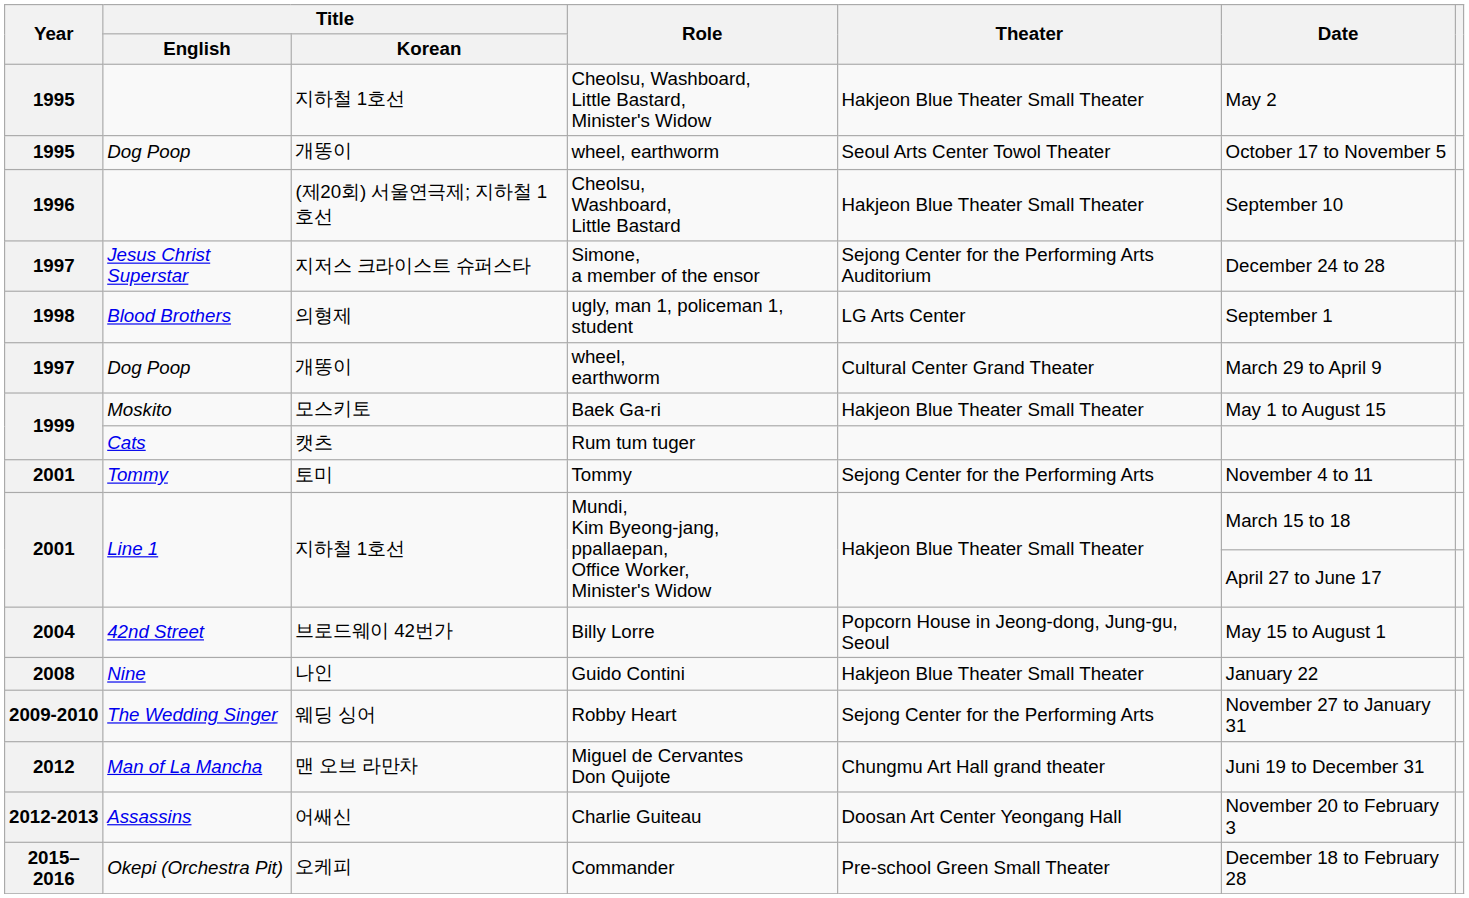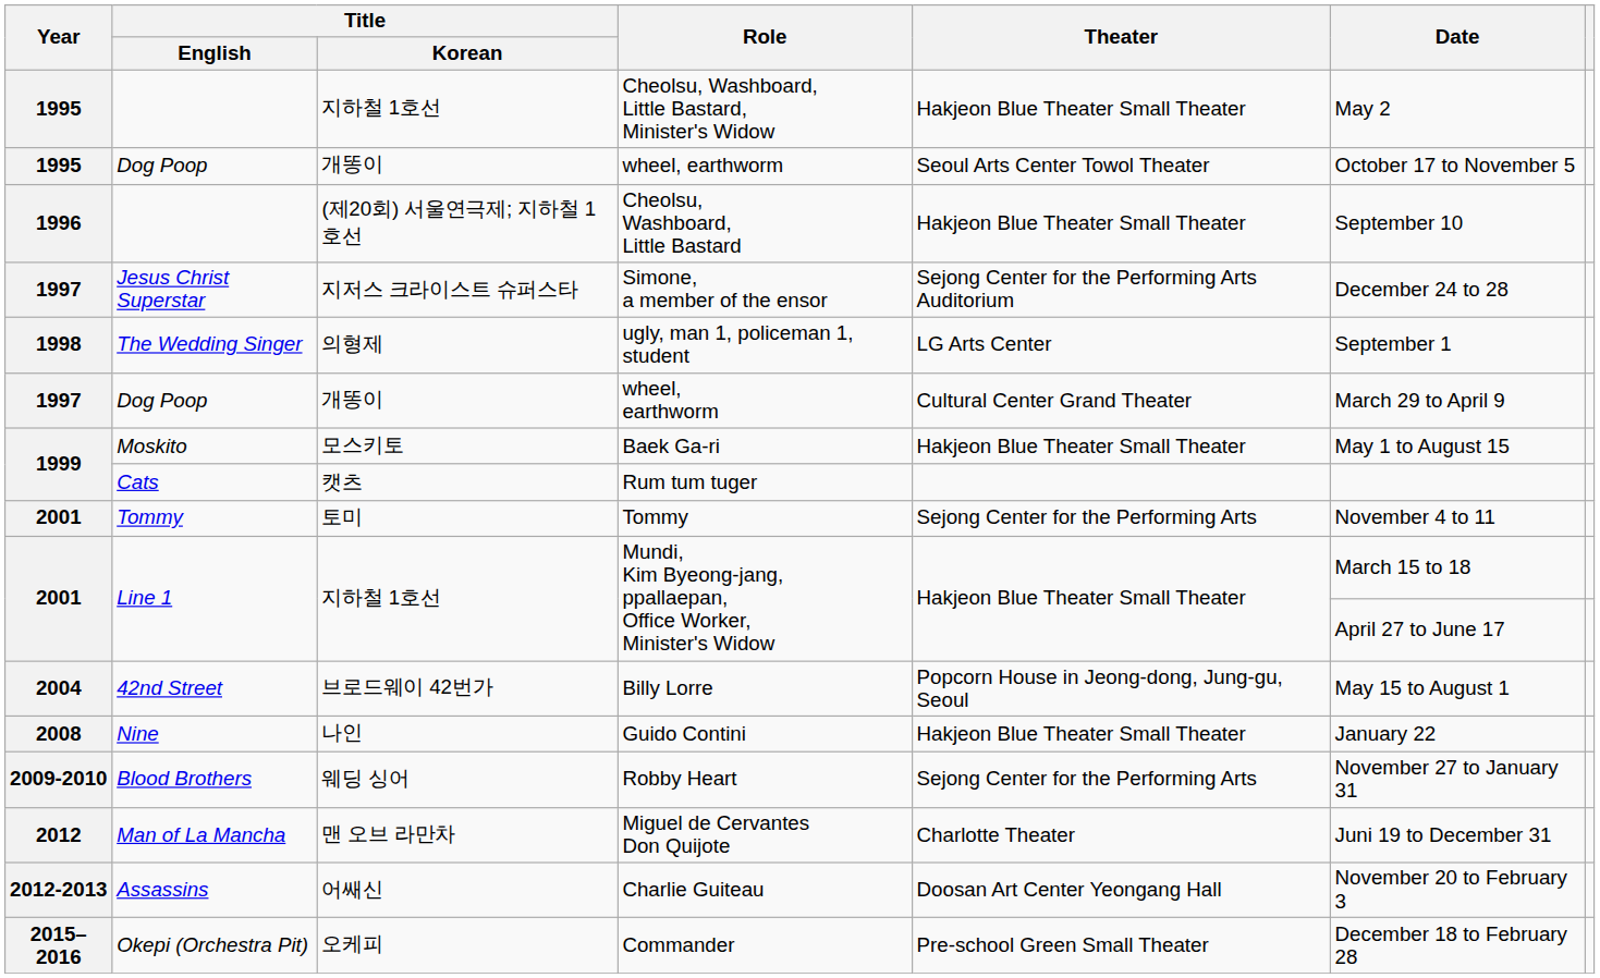ugly, man 1, policeman 1, student | Title / English: Blood Brothers -> The Wedding Singer
Robby Heart | Title / English: The Wedding Singer -> Blood Brothers
Miguel de Cervantes Don Quijote | Theater: Chungmu Art Hall grand theater -> Charlotte Theater
